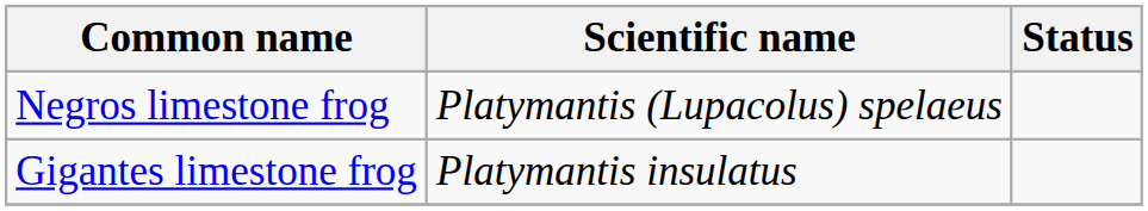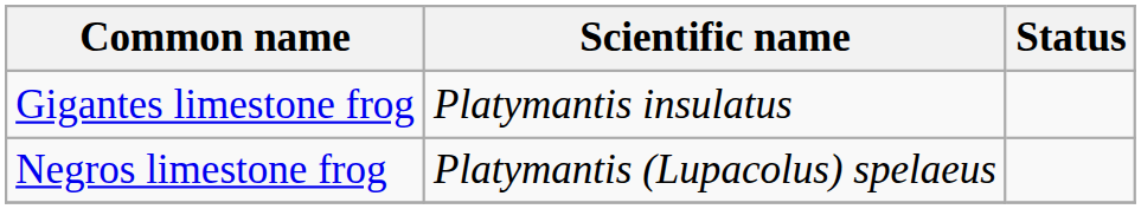rows swapped: Gigantes limestone frog <-> Negros limestone frog
